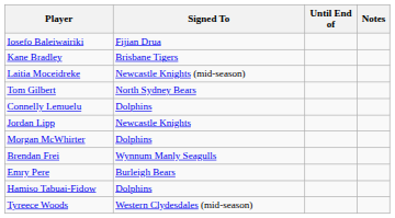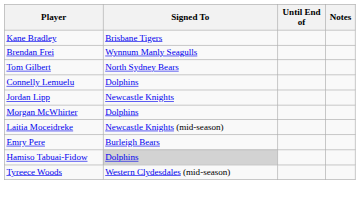- row: Iosefo Baleiwairiki | Fijian Drua
rows swapped: Brendan Frei <-> Laitia Moceidreke
Hamiso Tabuai-Fidow | Signed To: no background -> lightgrey background
